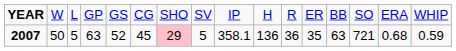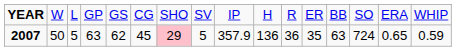2007 | column 5: 52 -> 62
2007 | column 9: 358.1 -> 357.9
2007 | column 14: 721 -> 724
2007 | column 15: 0.68 -> 0.65
